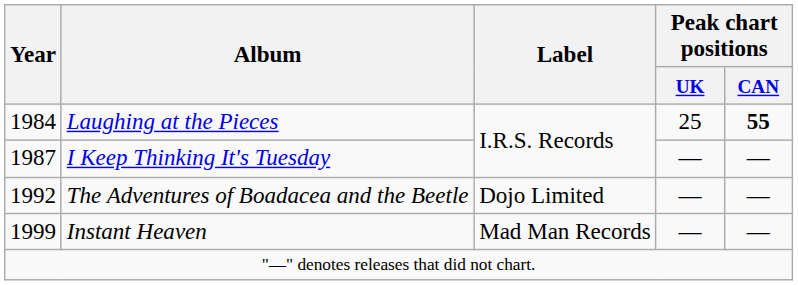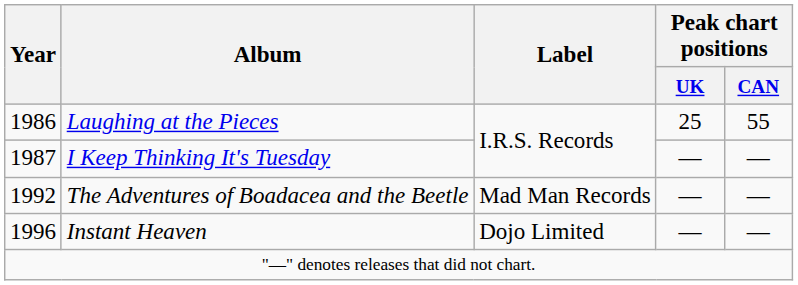Laughing at the Pieces | Year: 1984 -> 1986
Laughing at the Pieces | Peak chart positions / CAN: bold -> normal
The Adventures of Boadacea and the Beetle | Label: Dojo Limited -> Mad Man Records
Instant Heaven | Year: 1999 -> 1996
Instant Heaven | Label: Mad Man Records -> Dojo Limited
